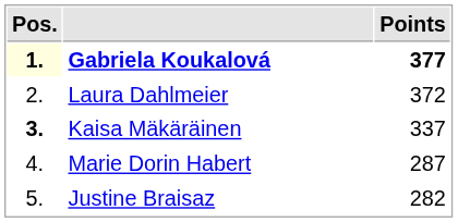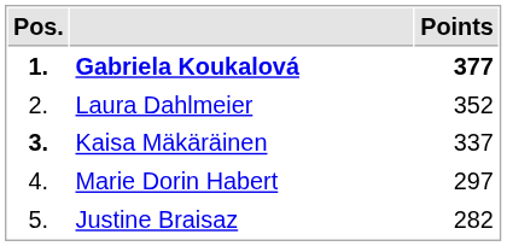Gabriela Koukalová | Pos.: lightyellow background -> no background
Laura Dahlmeier | Points: 372 -> 352
Marie Dorin Habert | Points: 287 -> 297
